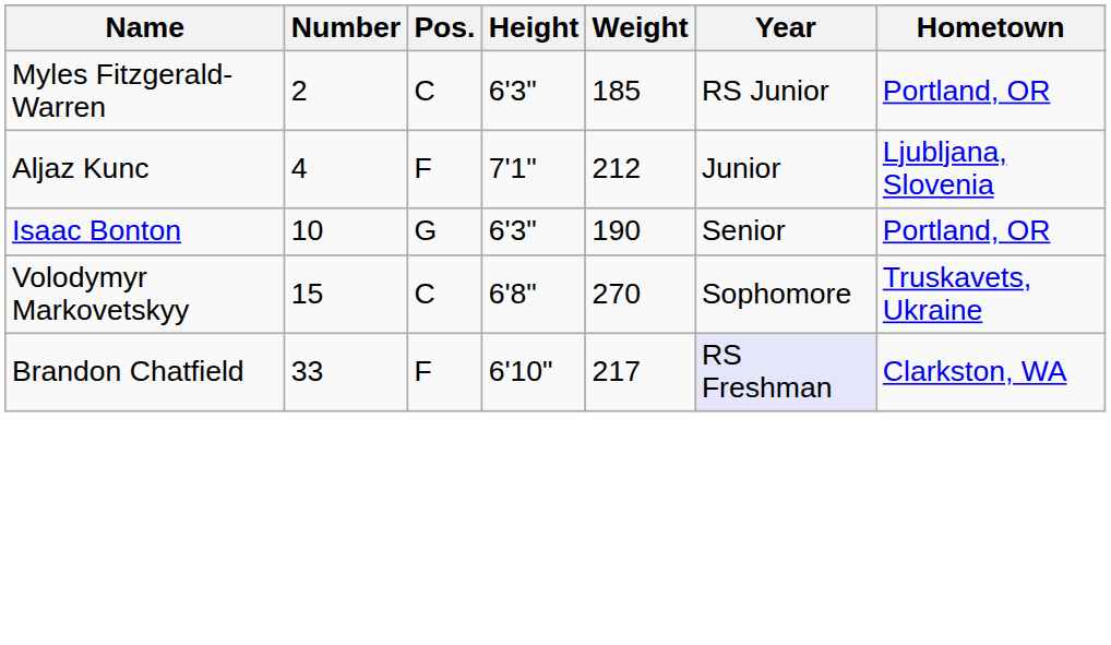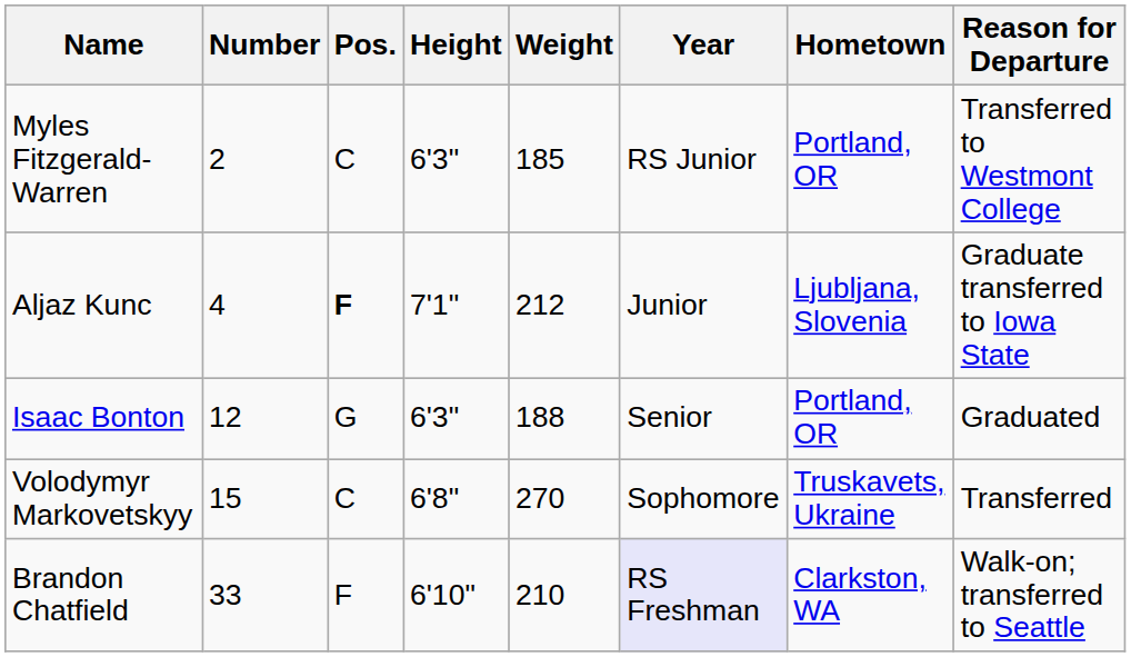+ column: Reason for Departure | Transferred to Westmont College | Graduate transferred to Iowa State | Graduated | Transferred | Walk-on; transferred to Seattle
Aljaz Kunc | Pos.: normal -> bold
Isaac Bonton | Number: 10 -> 12
Isaac Bonton | Weight: 190 -> 188
Brandon Chatfield | Weight: 217 -> 210
